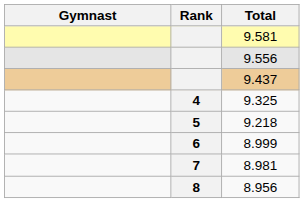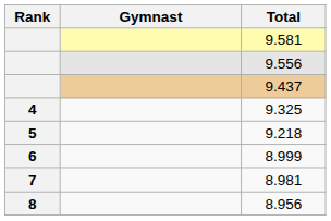columns swapped: Rank <-> Gymnast
